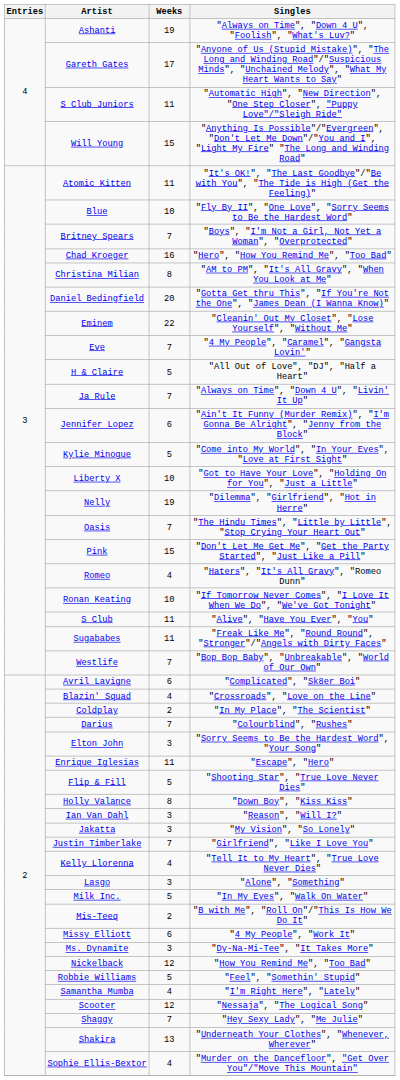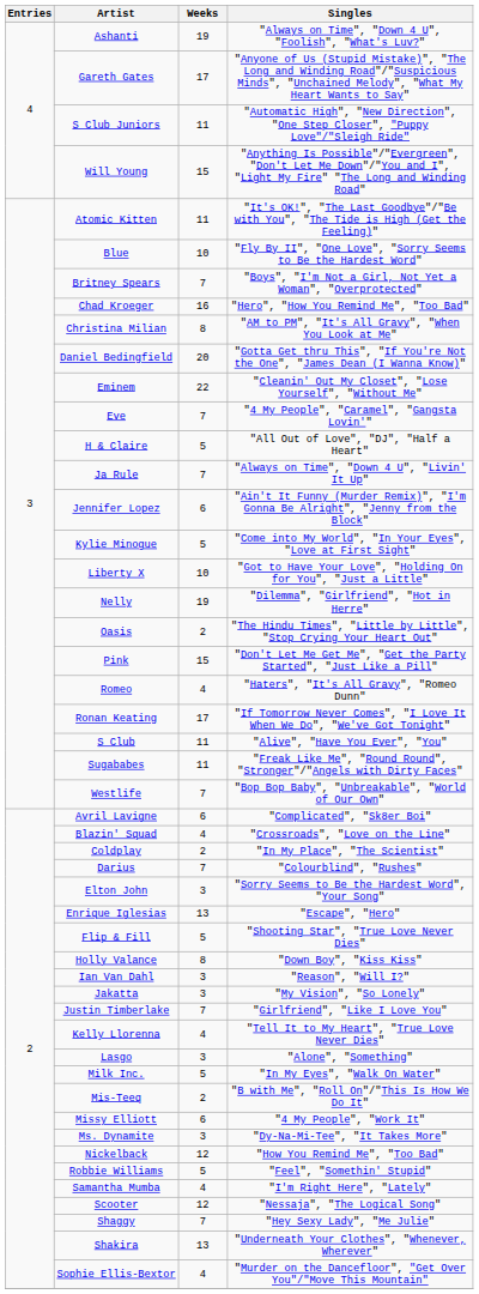Oasis | Weeks: 7 -> 2
Ronan Keating | Weeks: 10 -> 17
Enrique Iglesias | Weeks: 11 -> 13
